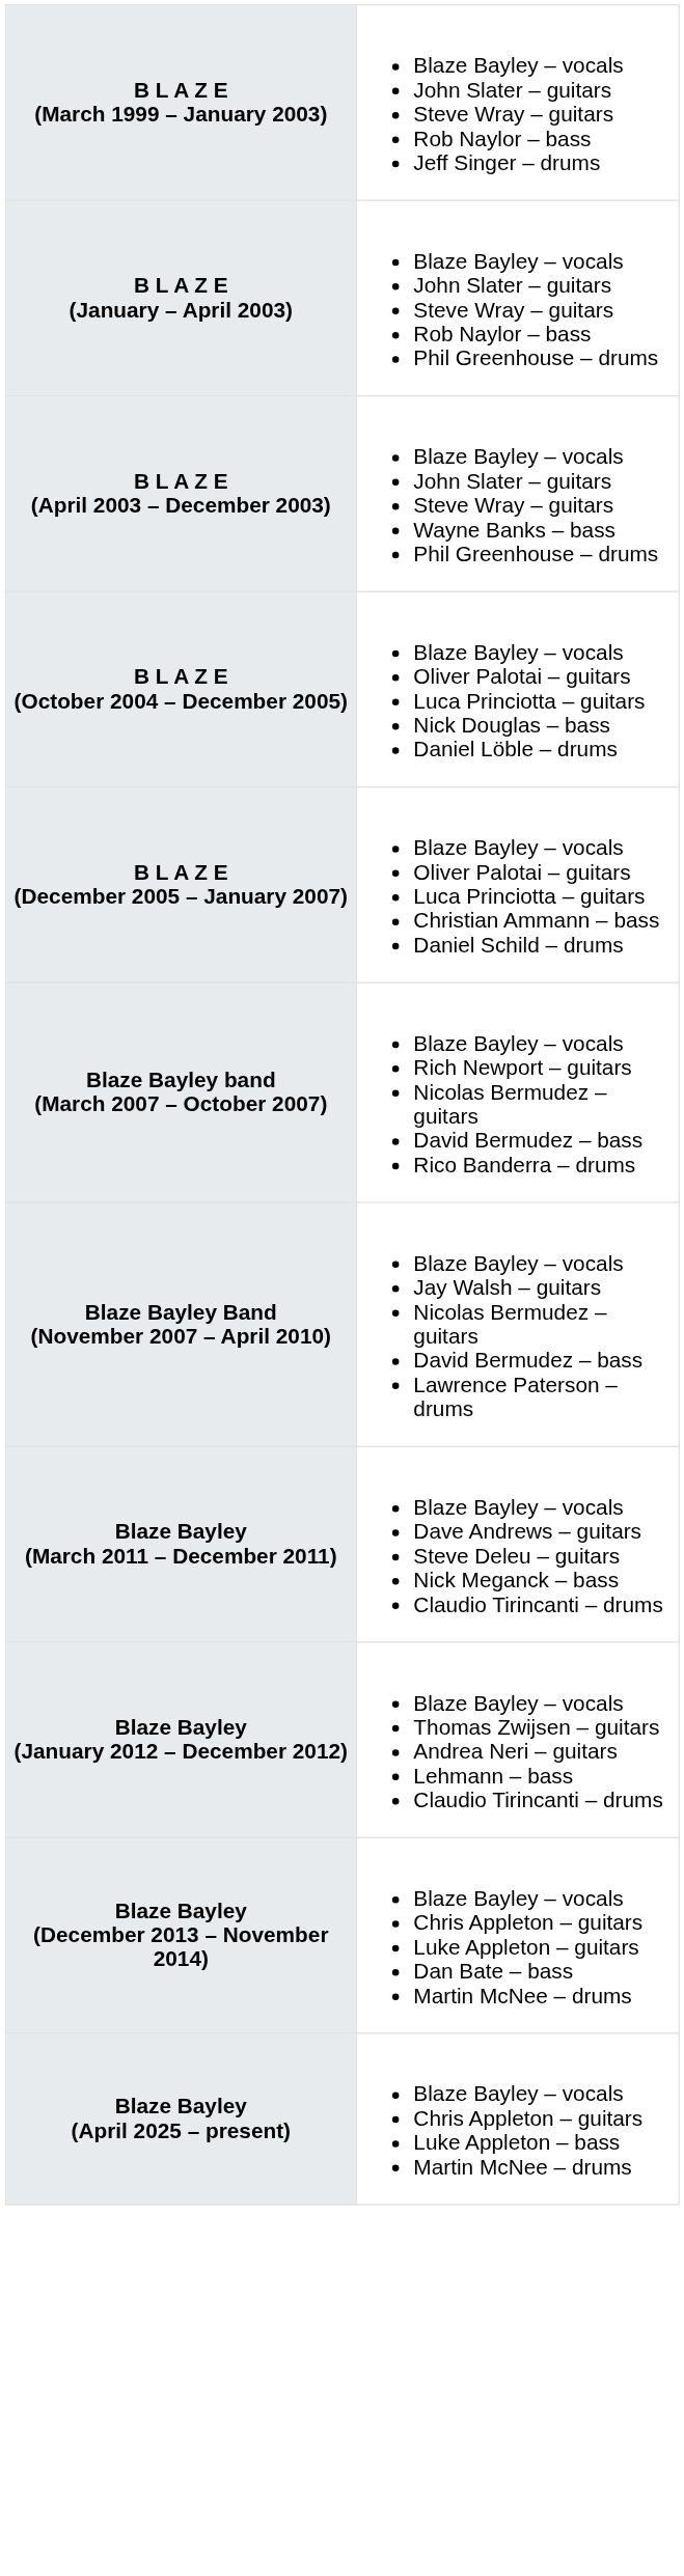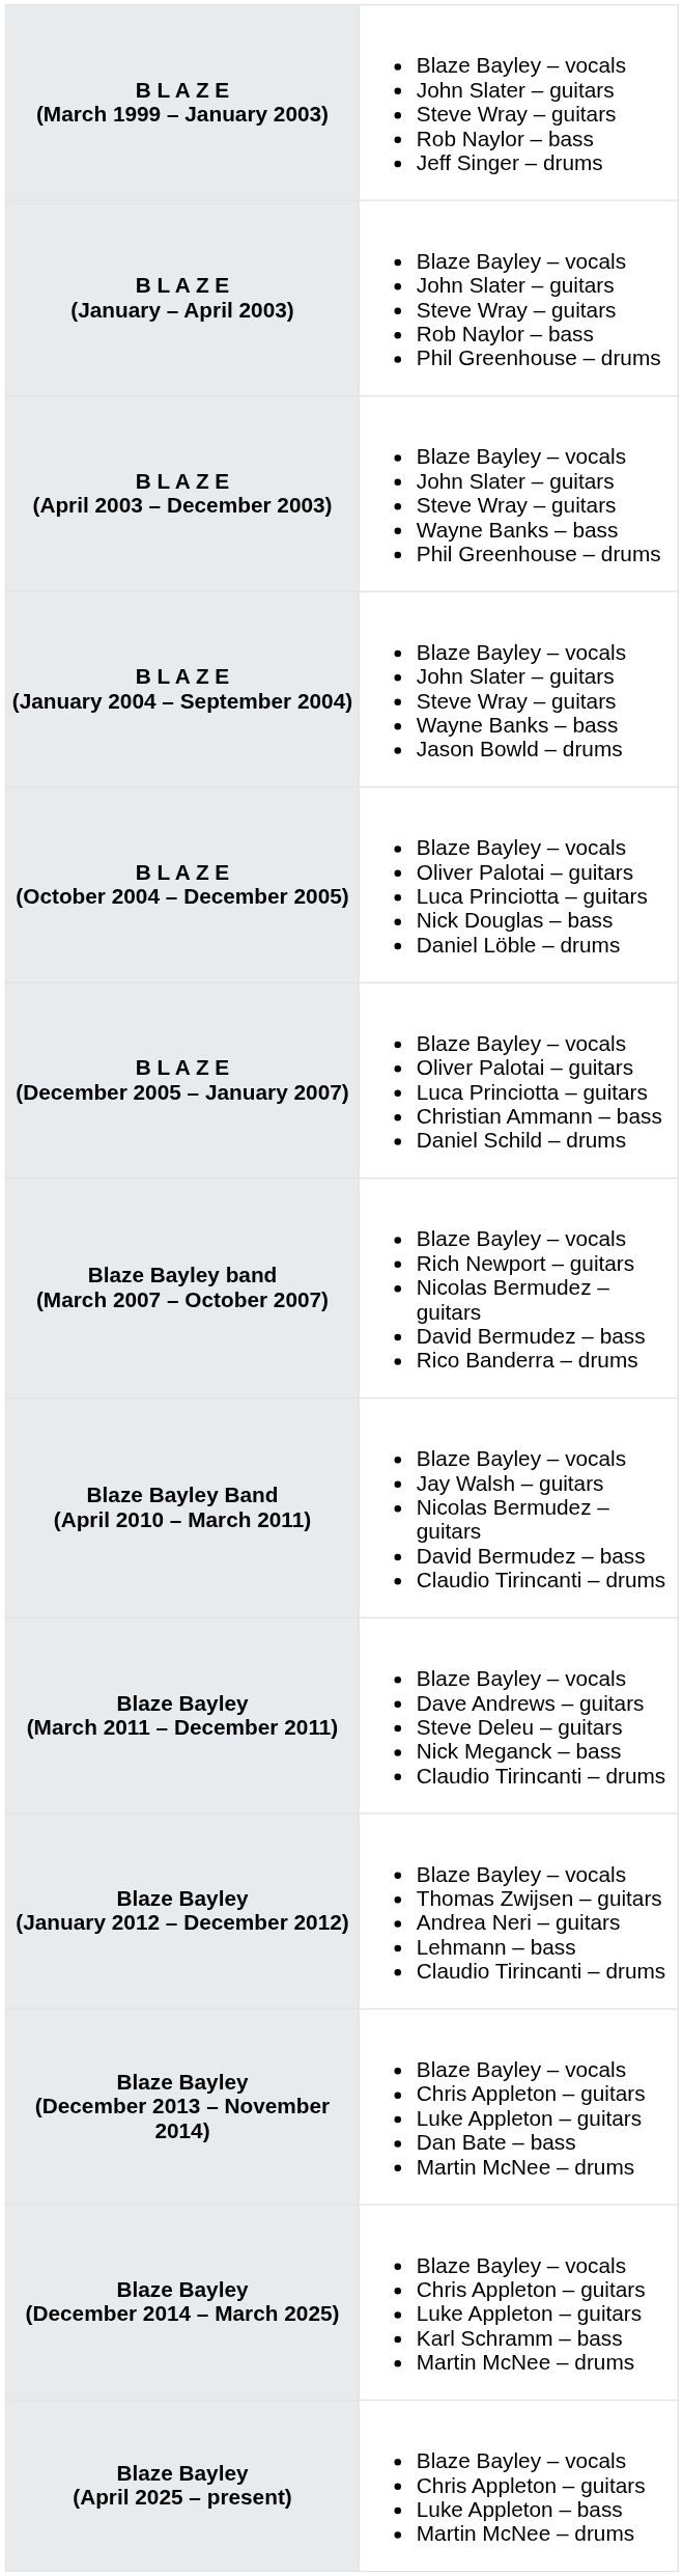+ row: B L A Z E (January 2004 – September 2004) | Blaze Bayley – vocals John Slater – guitars Steve Wray – guitars Wayne Banks – bass Jason Bowld – drums
- row: Blaze Bayley Band (November 2007 – April 2010) | Blaze Bayley – vocals Jay Walsh – guitars Nicolas Bermudez – guitars David Bermudez – bass Lawrence Paterson – drums
+ row: Blaze Bayley Band (April 2010 – March 2011) | Blaze Bayley – vocals Jay Walsh – guitars Nicolas Bermudez – guitars David Bermudez – bass Claudio Tirincanti – drums
+ row: Blaze Bayley (December 2014 – March 2025) | Blaze Bayley – vocals Chris Appleton – guitars Luke Appleton – guitars Karl Schramm – bass Martin McNee – drums
